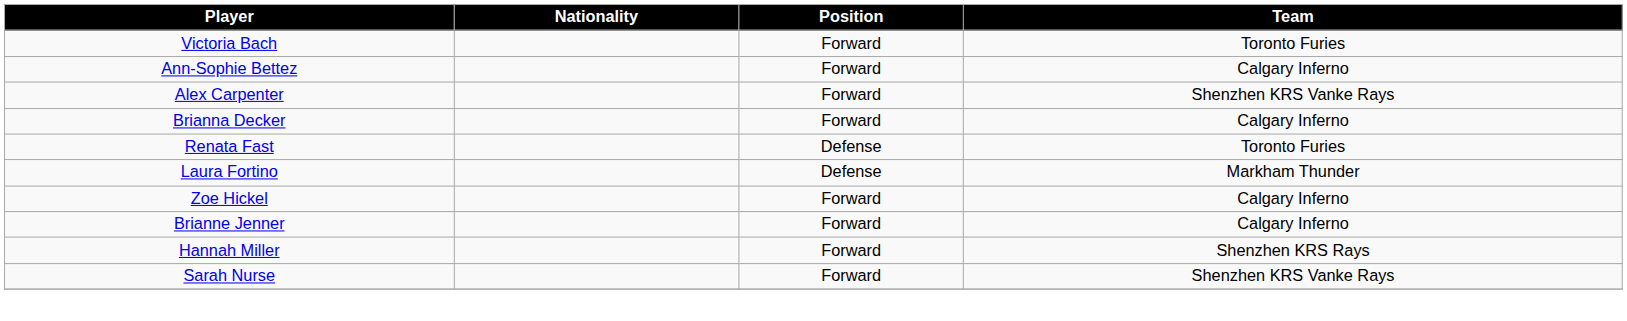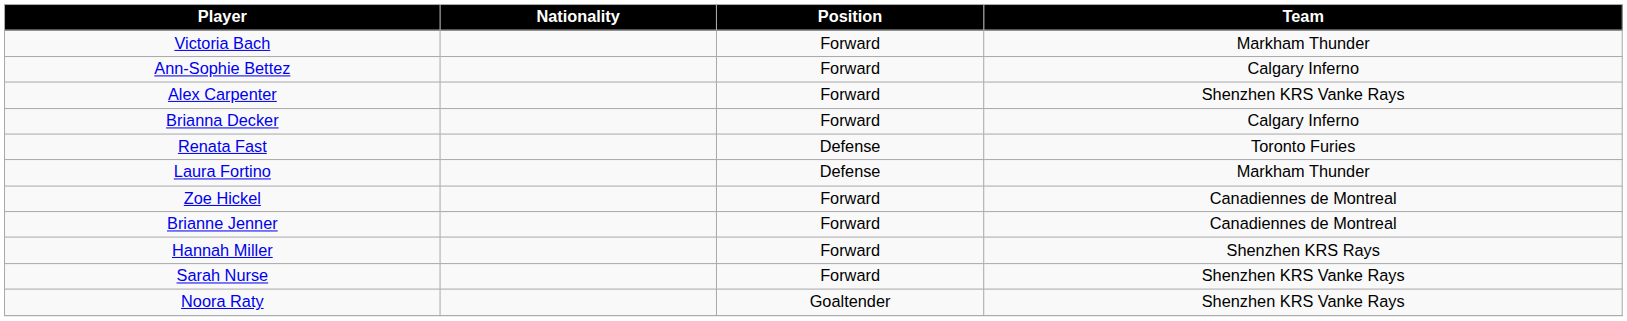Victoria Bach | Team: Toronto Furies -> Markham Thunder
Zoe Hickel | Team: Calgary Inferno -> Canadiennes de Montreal
Brianne Jenner | Team: Calgary Inferno -> Canadiennes de Montreal
+ row: Noora Raty | Goaltender | Shenzhen KRS Vanke Rays
